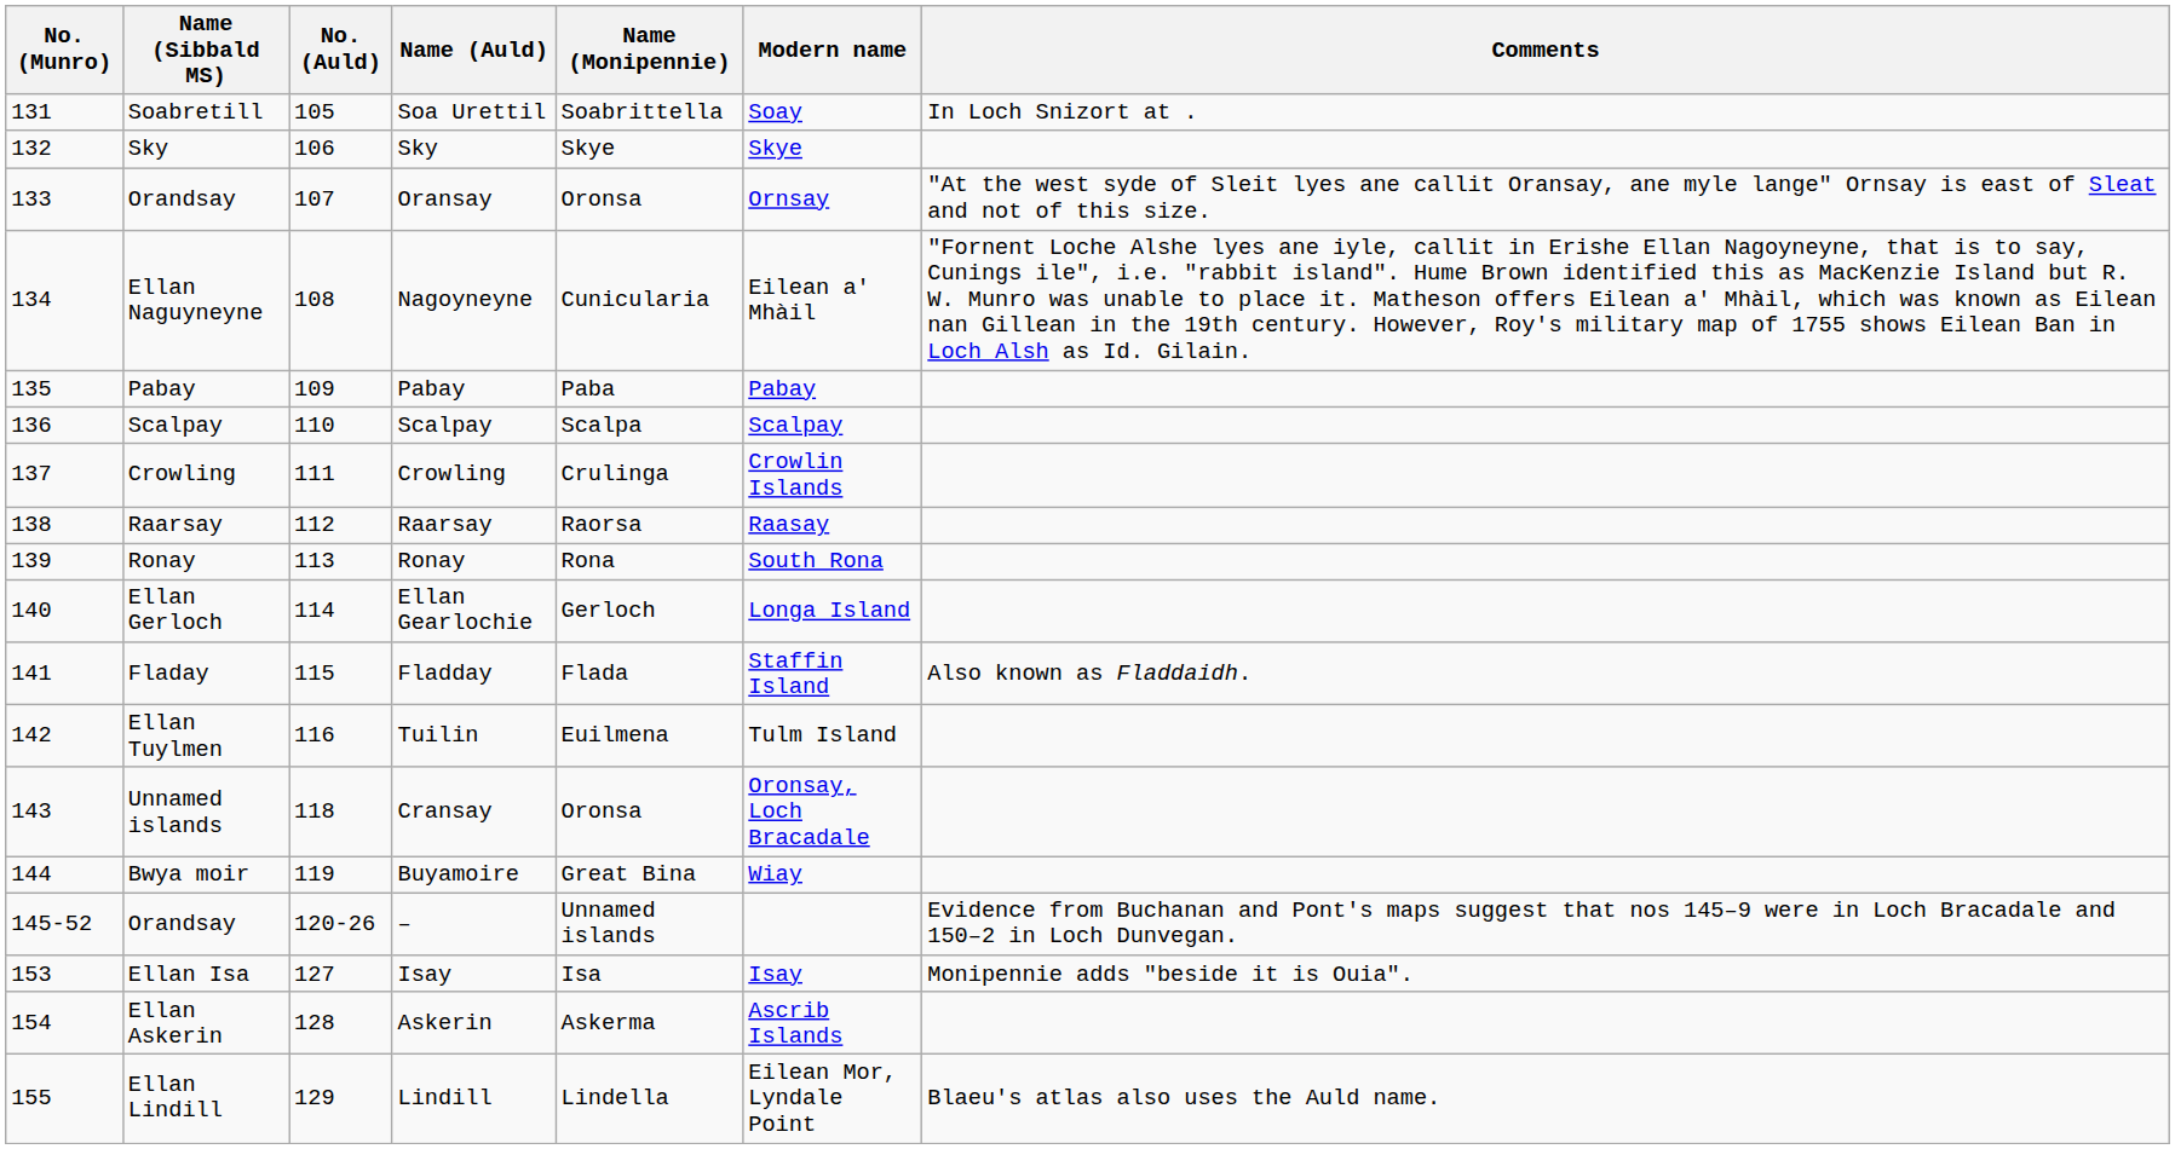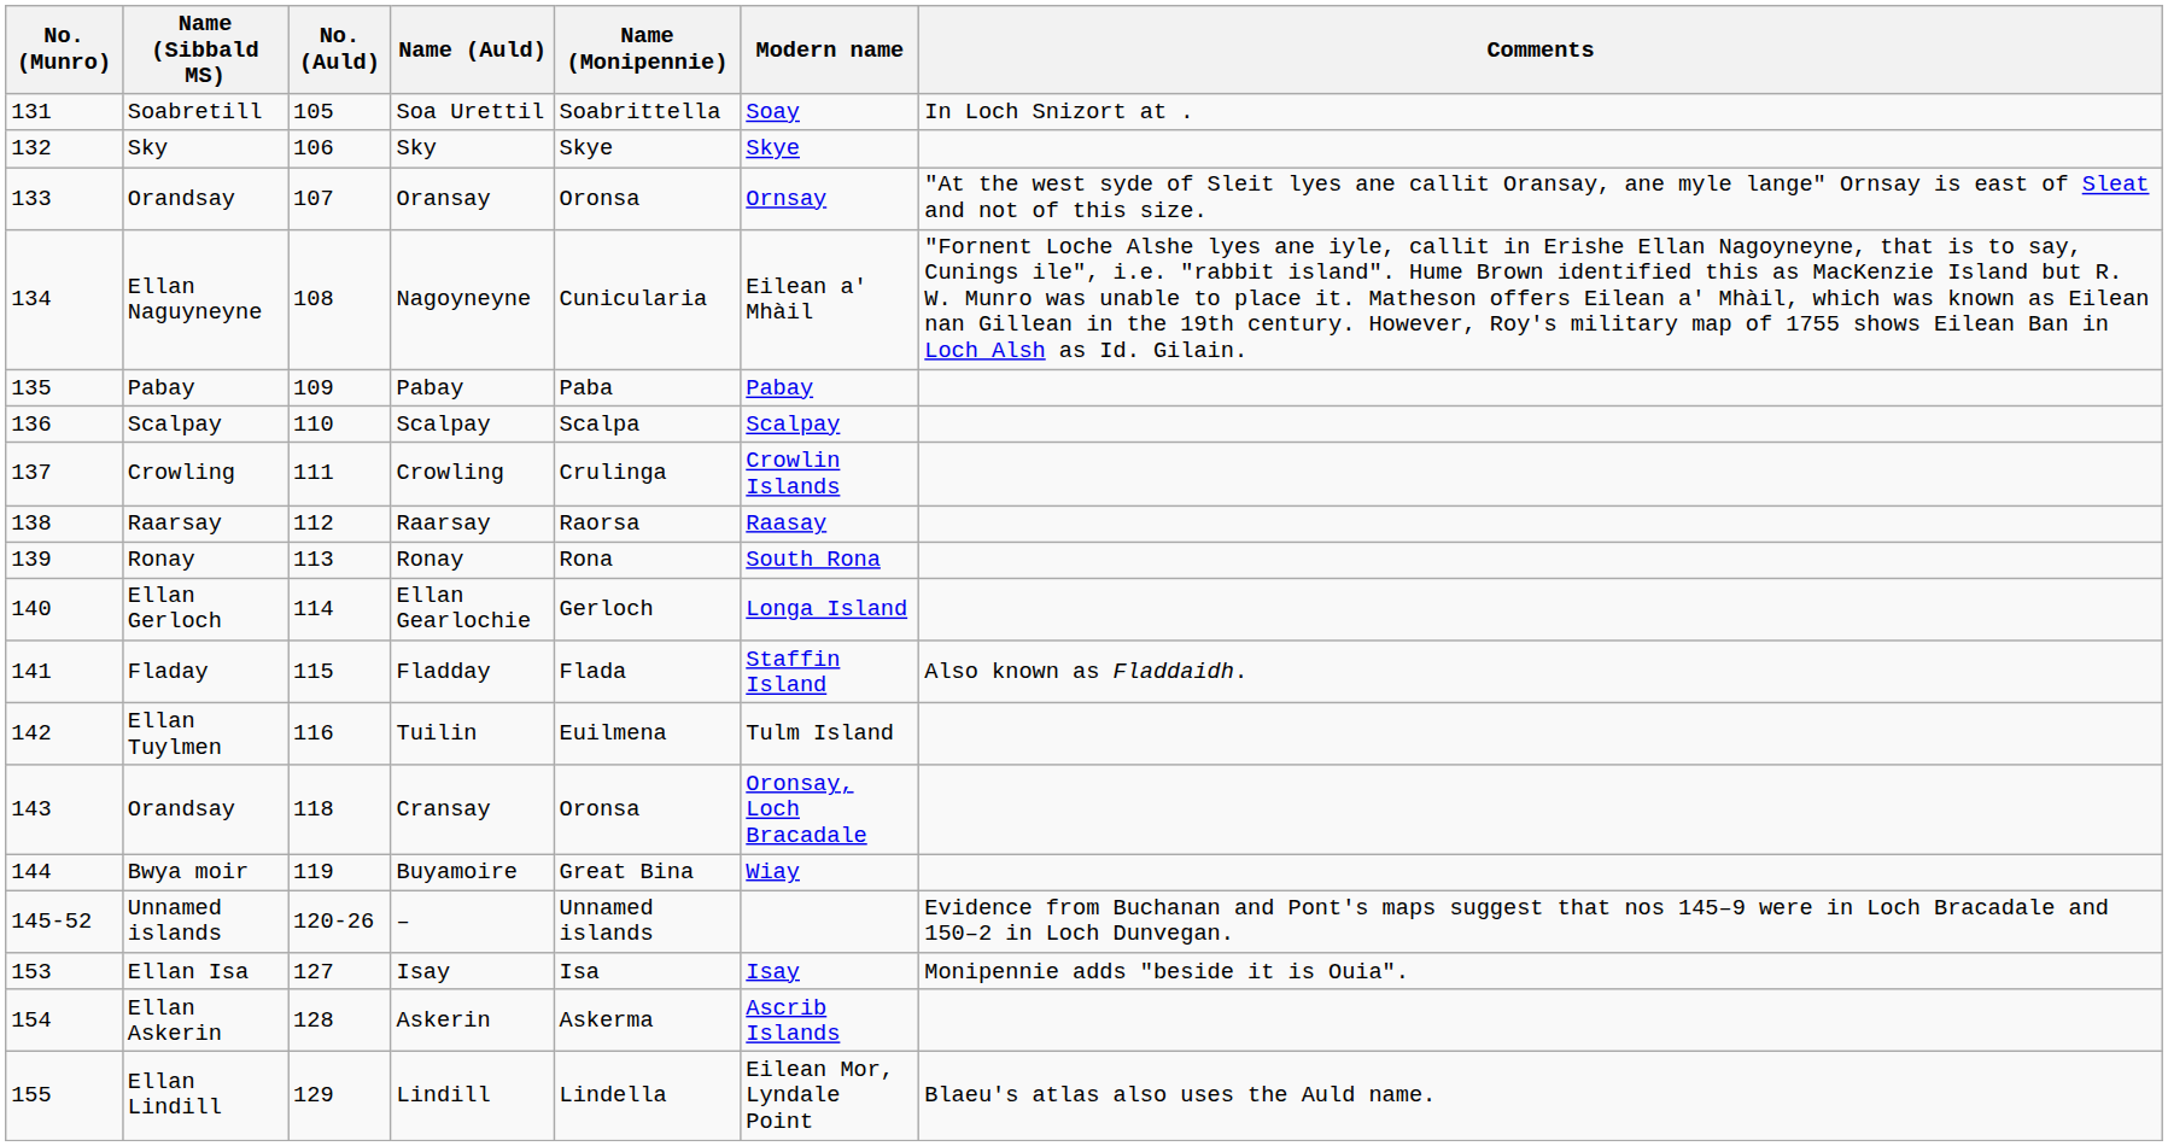Cransay | Name (Sibbald MS): Unnamed islands -> Orandsay
– | Name (Sibbald MS): Orandsay -> Unnamed islands
